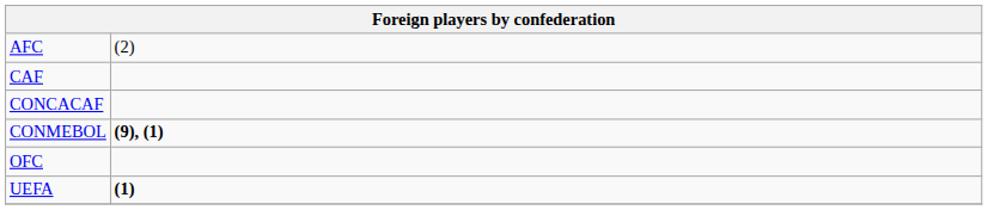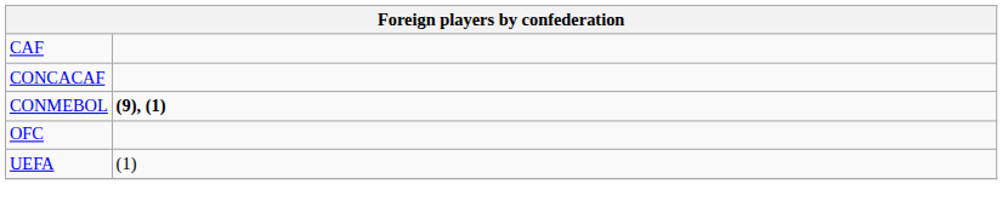- row: AFC | (2)
UEFA | column 2: bold -> normal
